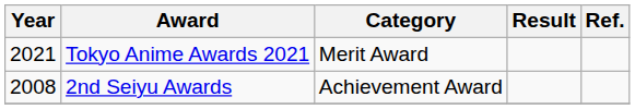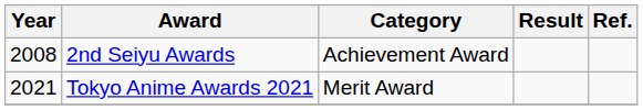rows swapped: 2nd Seiyu Awards <-> Tokyo Anime Awards 2021
